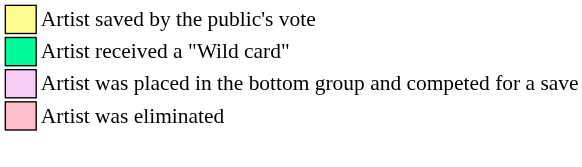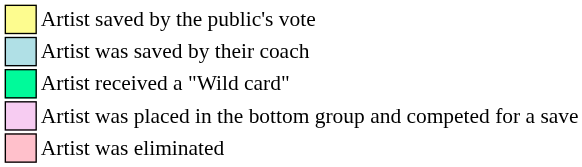+ row: Artist was saved by their coach
